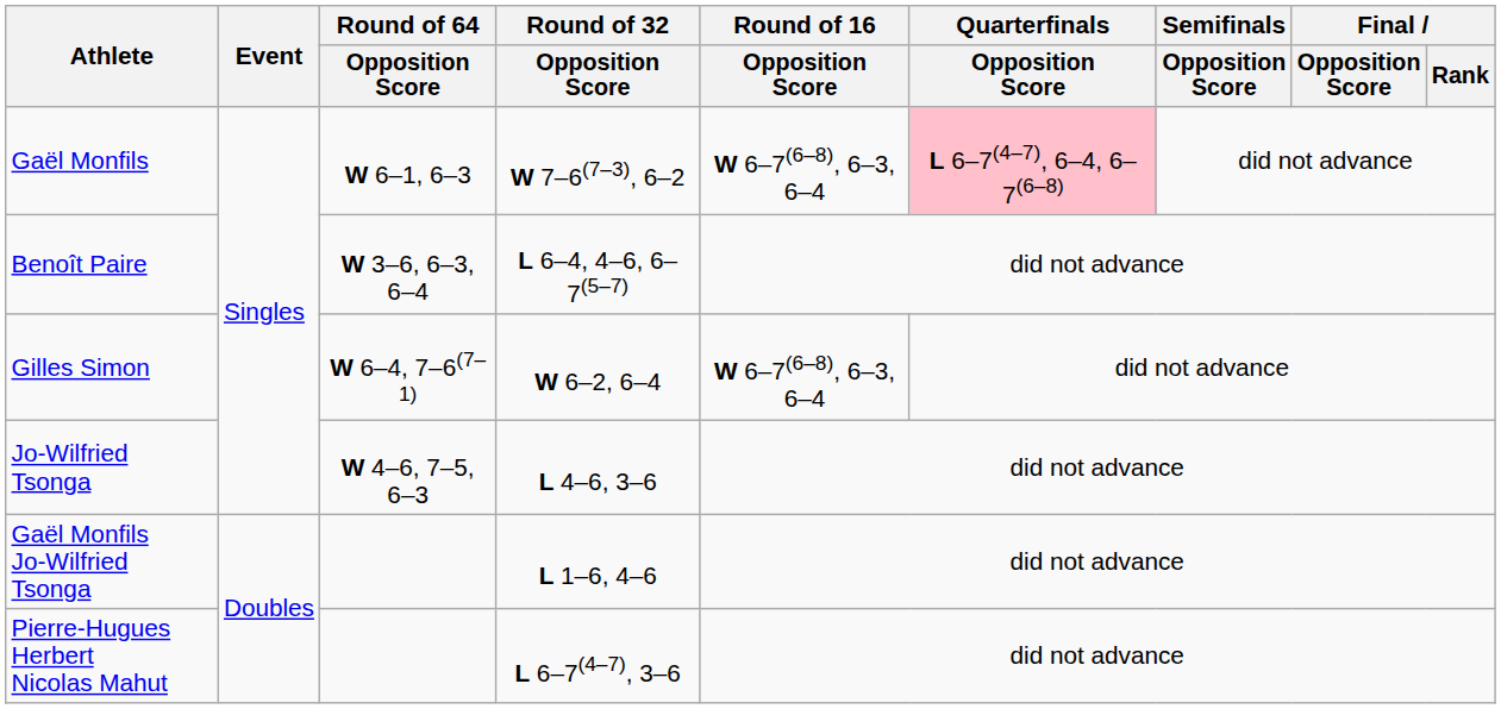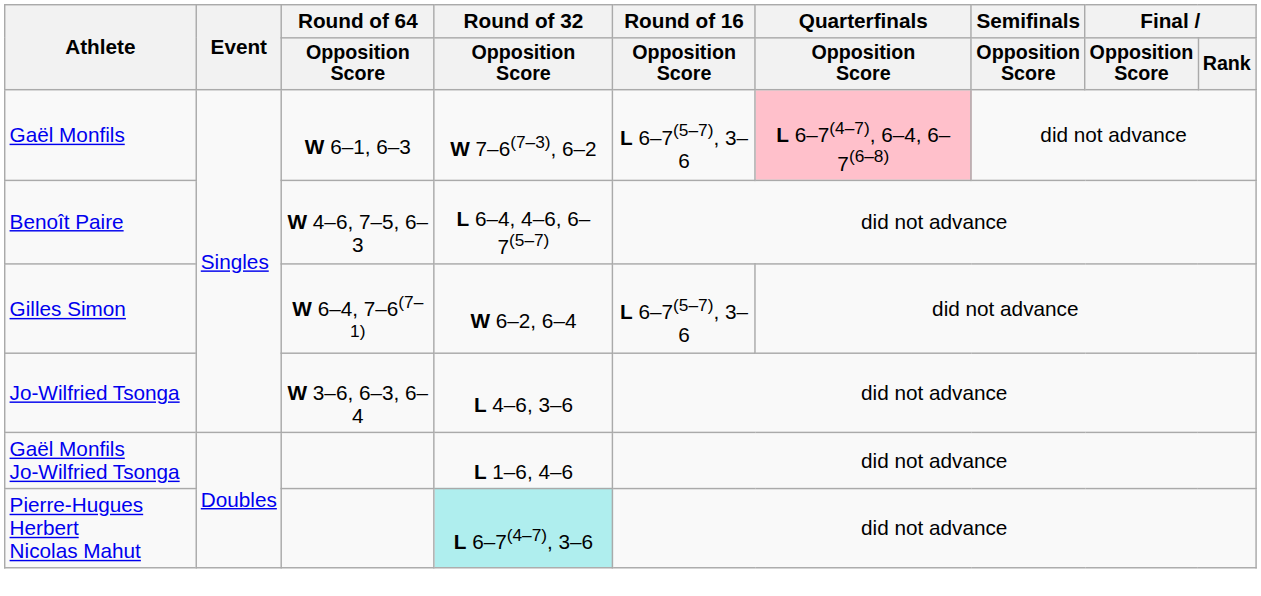Gaël Monfils | Round of 16 / Opposition Score: W 6–7(6–8), 6–3, 6–4 -> L 6–7(5–7), 3–6
Benoît Paire | Round of 64 / Opposition Score: W 3–6, 6–3, 6–4 -> W 4–6, 7–5, 6–3
Gilles Simon | Round of 16 / Opposition Score: W 6–7(6–8), 6–3, 6–4 -> L 6–7(5–7), 3–6
Jo-Wilfried Tsonga | Round of 64 / Opposition Score: W 4–6, 7–5, 6–3 -> W 3–6, 6–3, 6–4
Pierre-Hugues Herbert Nicolas Mahut | Round of 32 / Opposition Score: no background -> paleturquoise background
